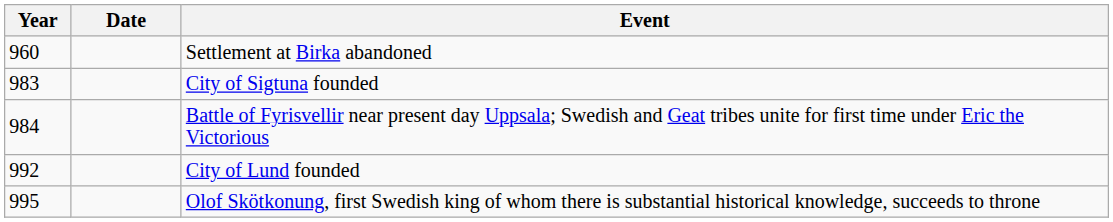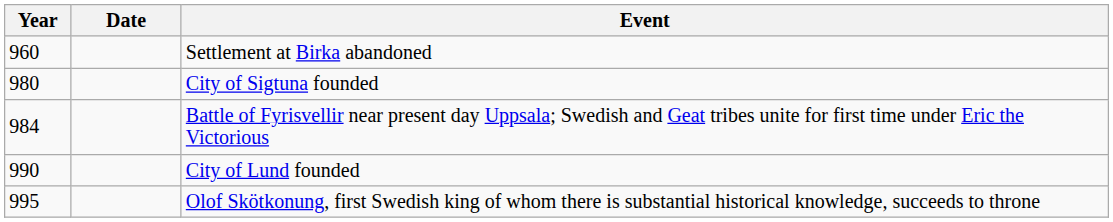City of Sigtuna founded | Year: 983 -> 980
City of Lund founded | Year: 992 -> 990
